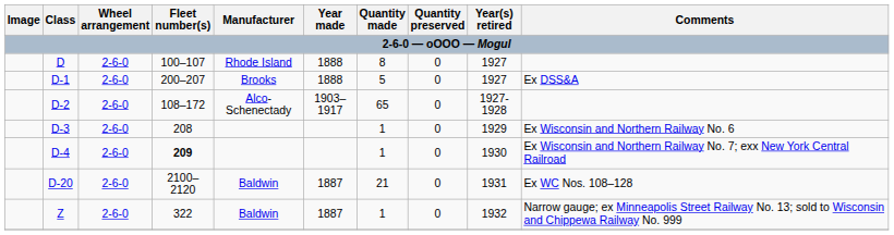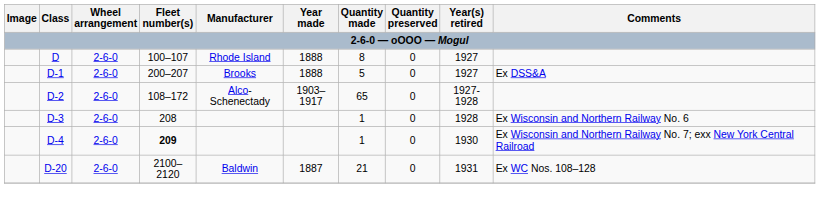D-3 | Year(s) retired: 1929 -> 1928
- row: Z | 2-6-0 | 322 | Baldwin | 1887 | 1 | 0 | 1932 | Narrow gauge; ex Minneapolis Street Railway No. 13; sold to Wisconsin and Chippewa Railway No. 999
